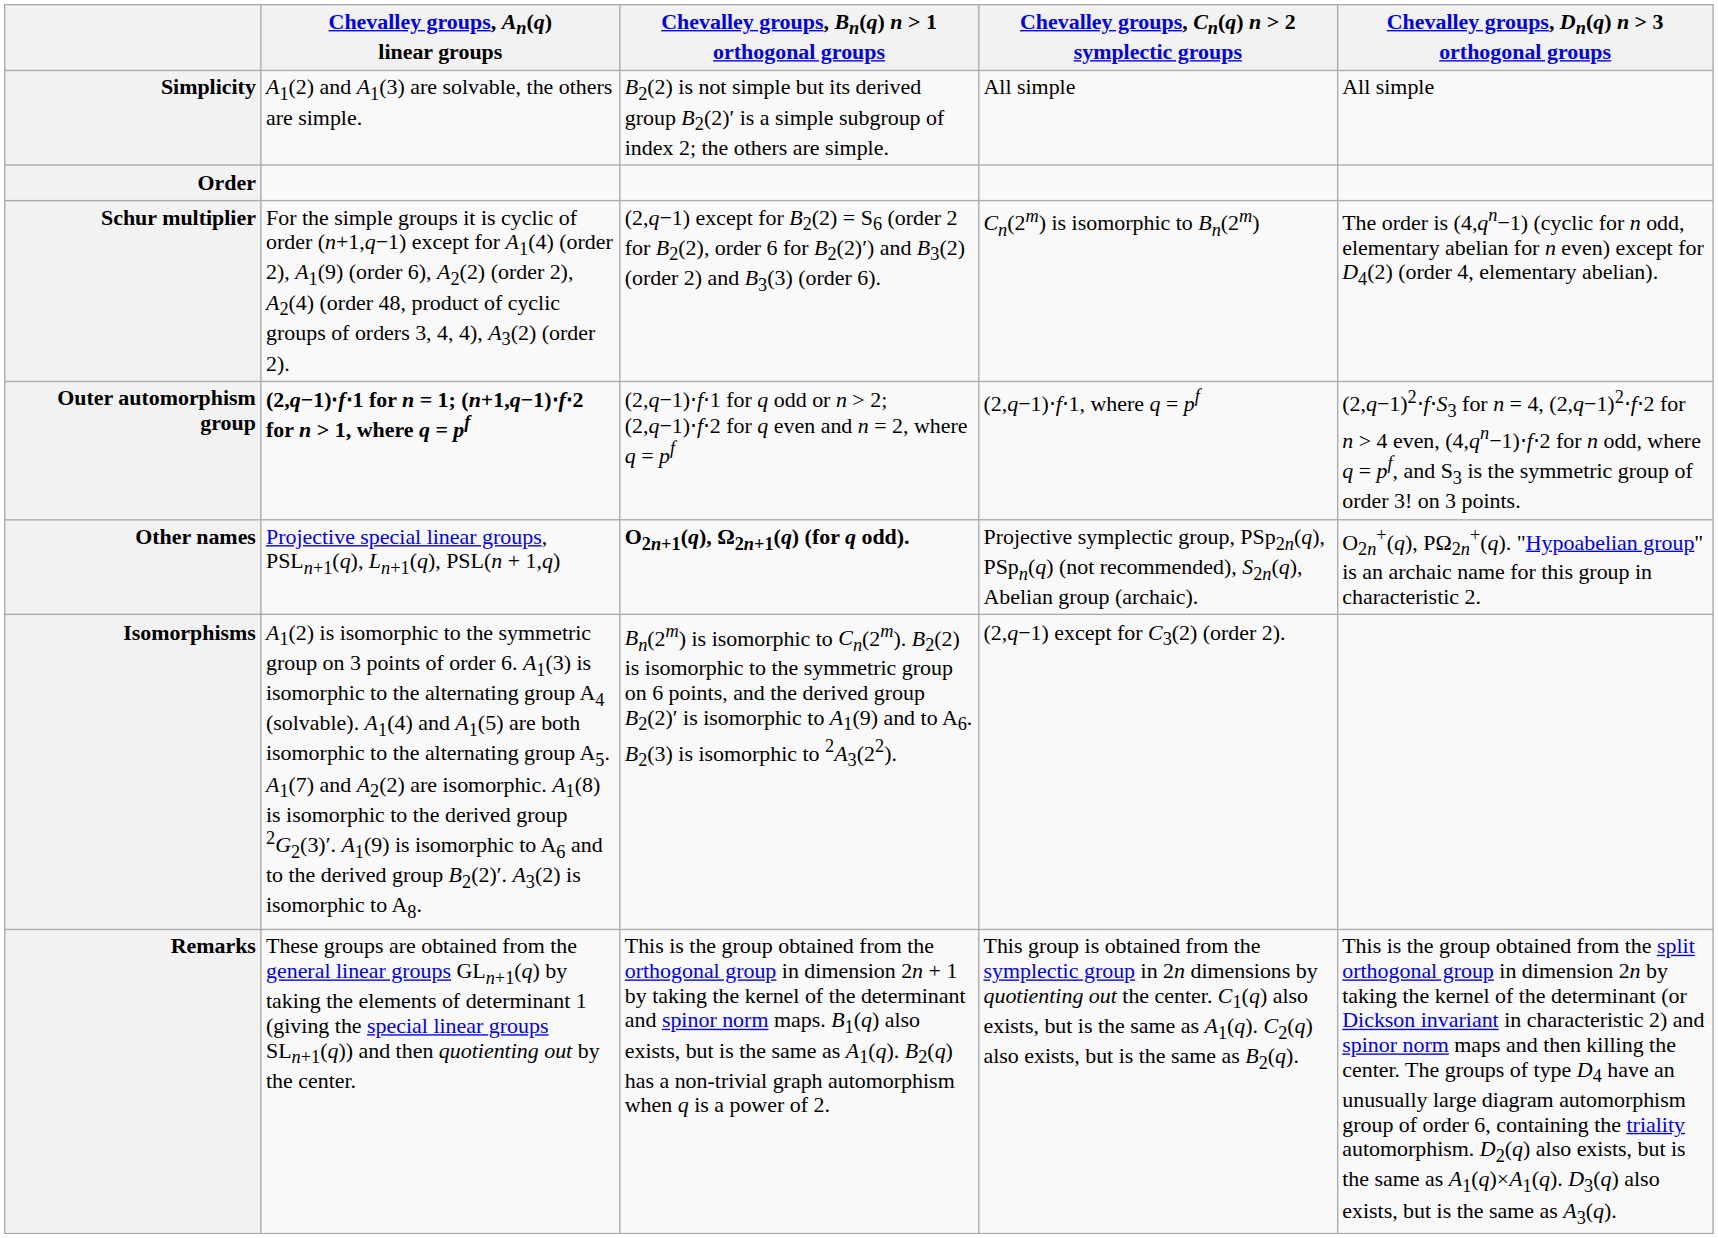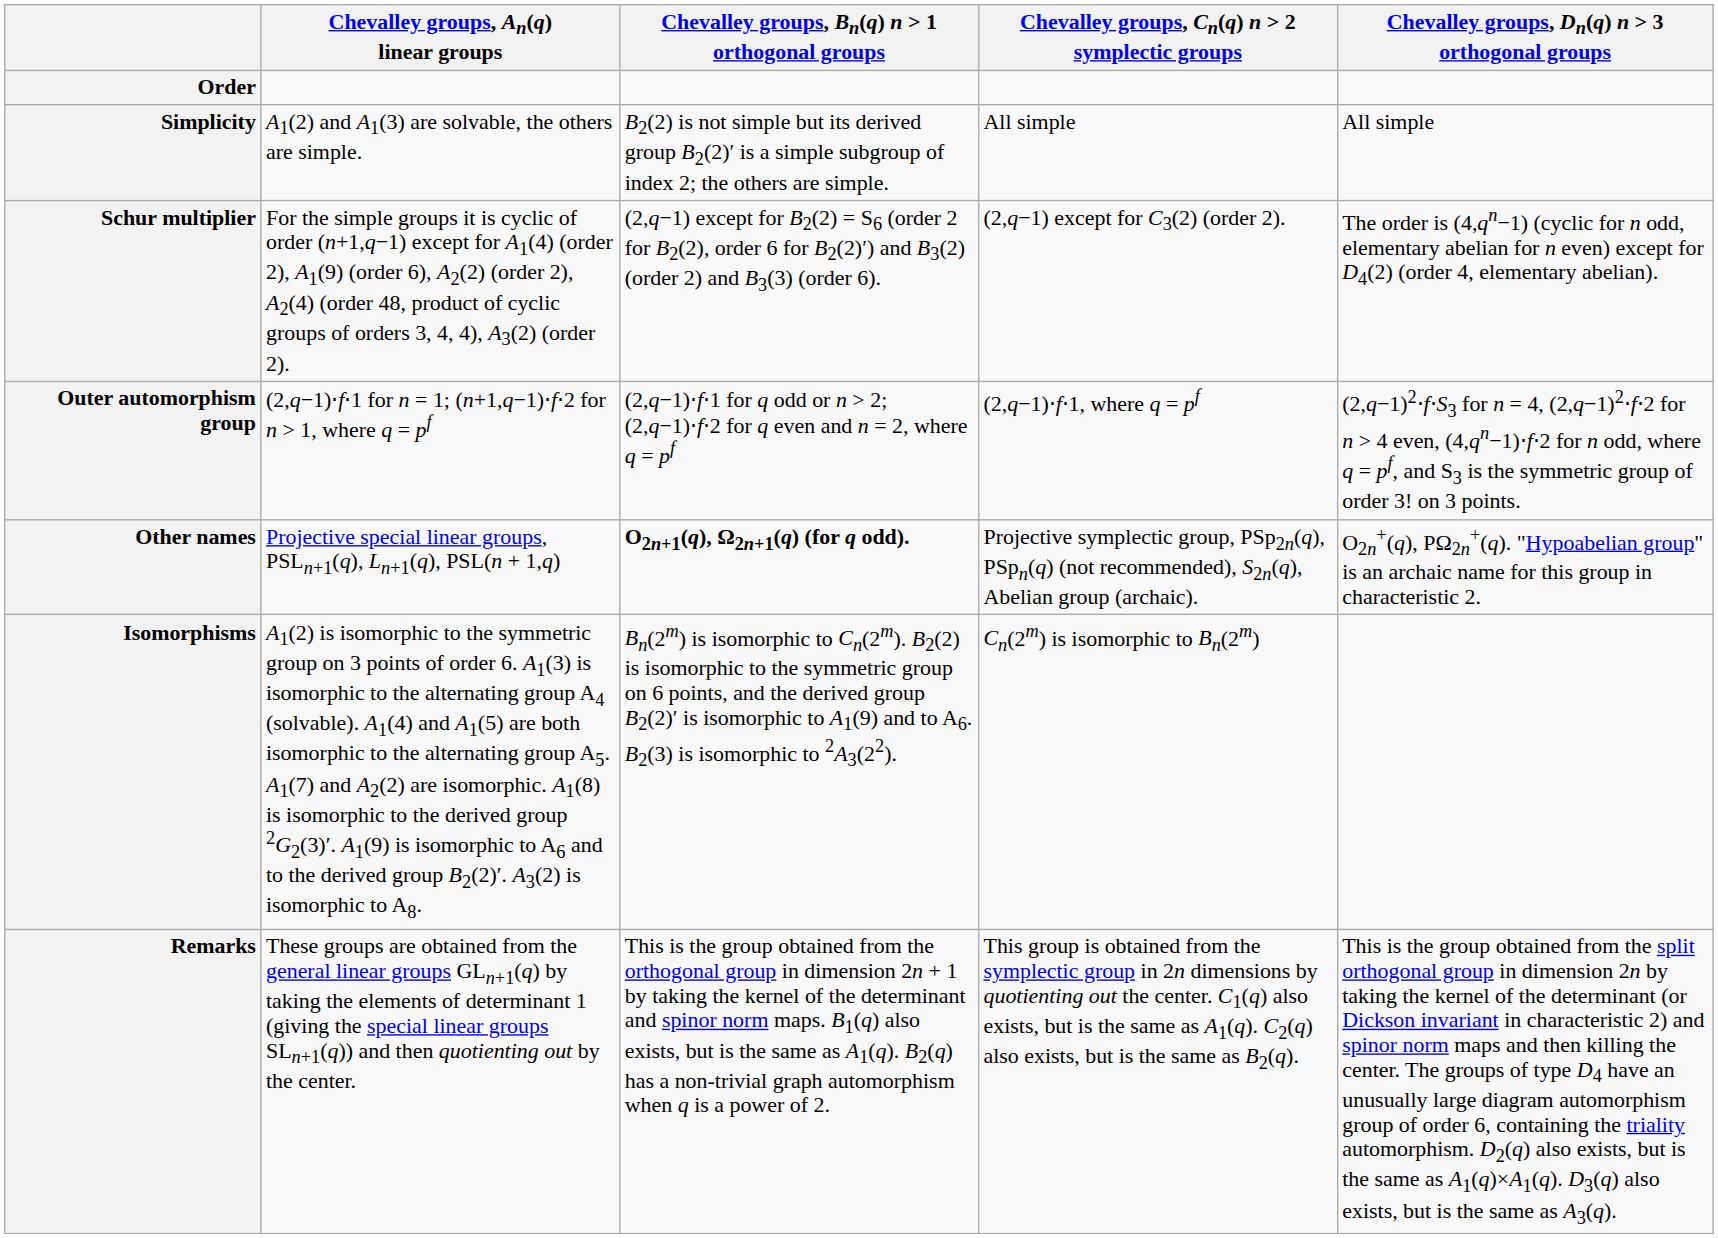rows swapped: Simplicity <-> Order
Schur multiplier | Chevalley groups, Cn(q) n > 2 symplectic groups: Cn(2m) is isomorphic to Bn(2m) -> (2,q−1) except for C3(2) (order 2).
Outer automorphism group | Chevalley groups, An(q) linear groups: bold -> normal
Isomorphisms | Chevalley groups, Cn(q) n > 2 symplectic groups: (2,q−1) except for C3(2) (order 2). -> Cn(2m) is isomorphic to Bn(2m)
